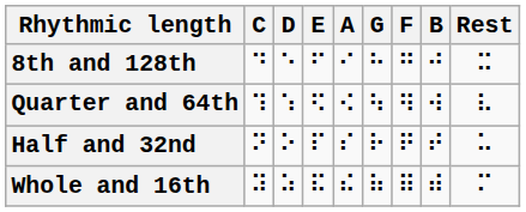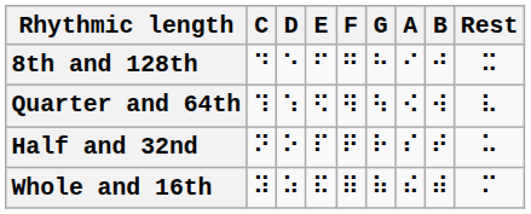columns swapped: F <-> A
